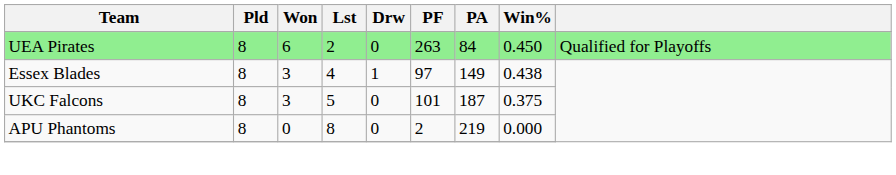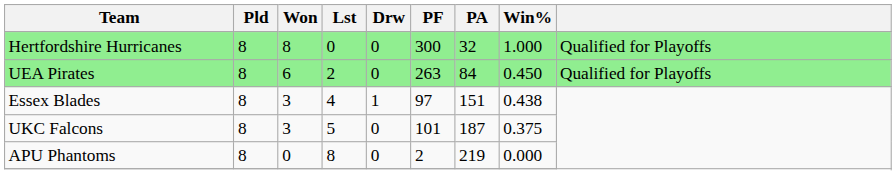+ row: Hertfordshire Hurricanes | 8 | 8 | 0 | 0 | 300 | 32 | 1.000 | Qualified for Playoffs
Essex Blades | PA: 149 -> 151
